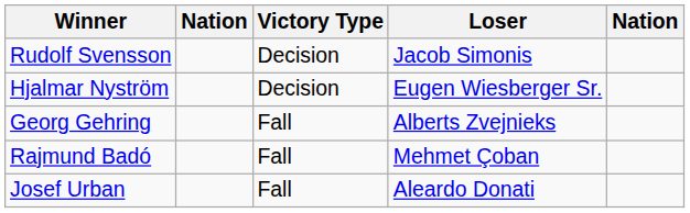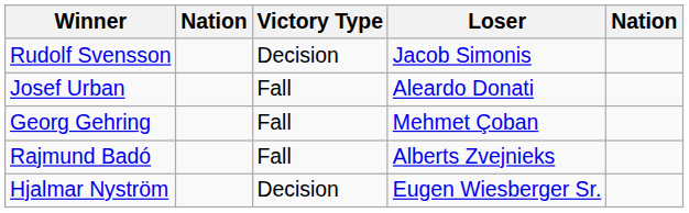rows swapped: Josef Urban <-> Hjalmar Nyström
Georg Gehring | Loser: Alberts Zvejnieks -> Mehmet Çoban
Rajmund Badó | Loser: Mehmet Çoban -> Alberts Zvejnieks
